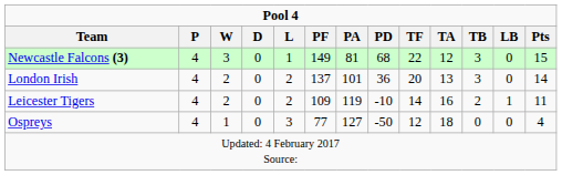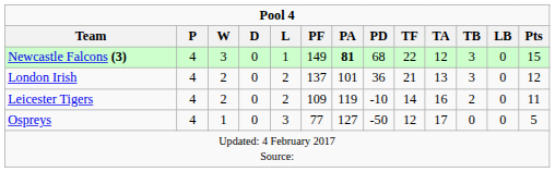Newcastle Falcons (3) | PA: normal -> bold
London Irish | TF: 20 -> 21
London Irish | Pts: 14 -> 12
Leicester Tigers | LB: 1 -> 0
Ospreys | TA: 18 -> 17
Ospreys | Pts: 4 -> 5
